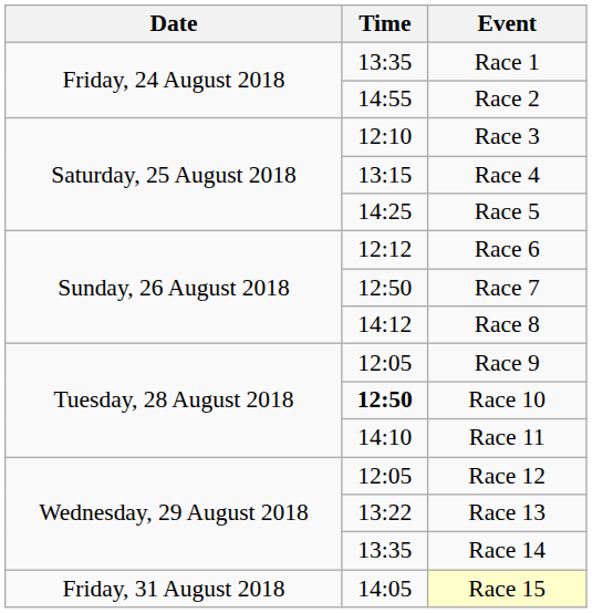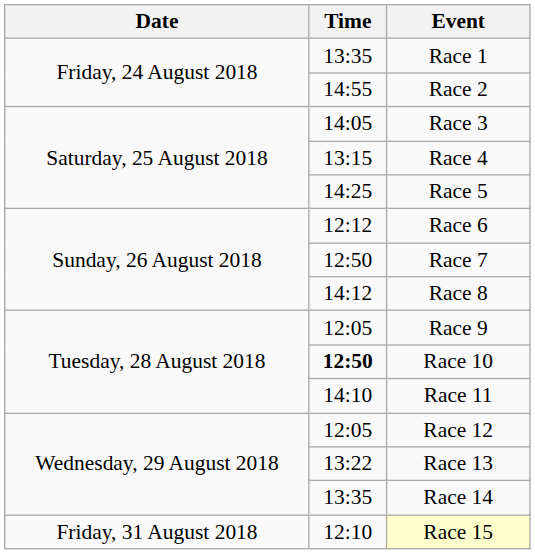Race 3 | Time: 12:10 -> 14:05
Race 15 | Time: 14:05 -> 12:10
